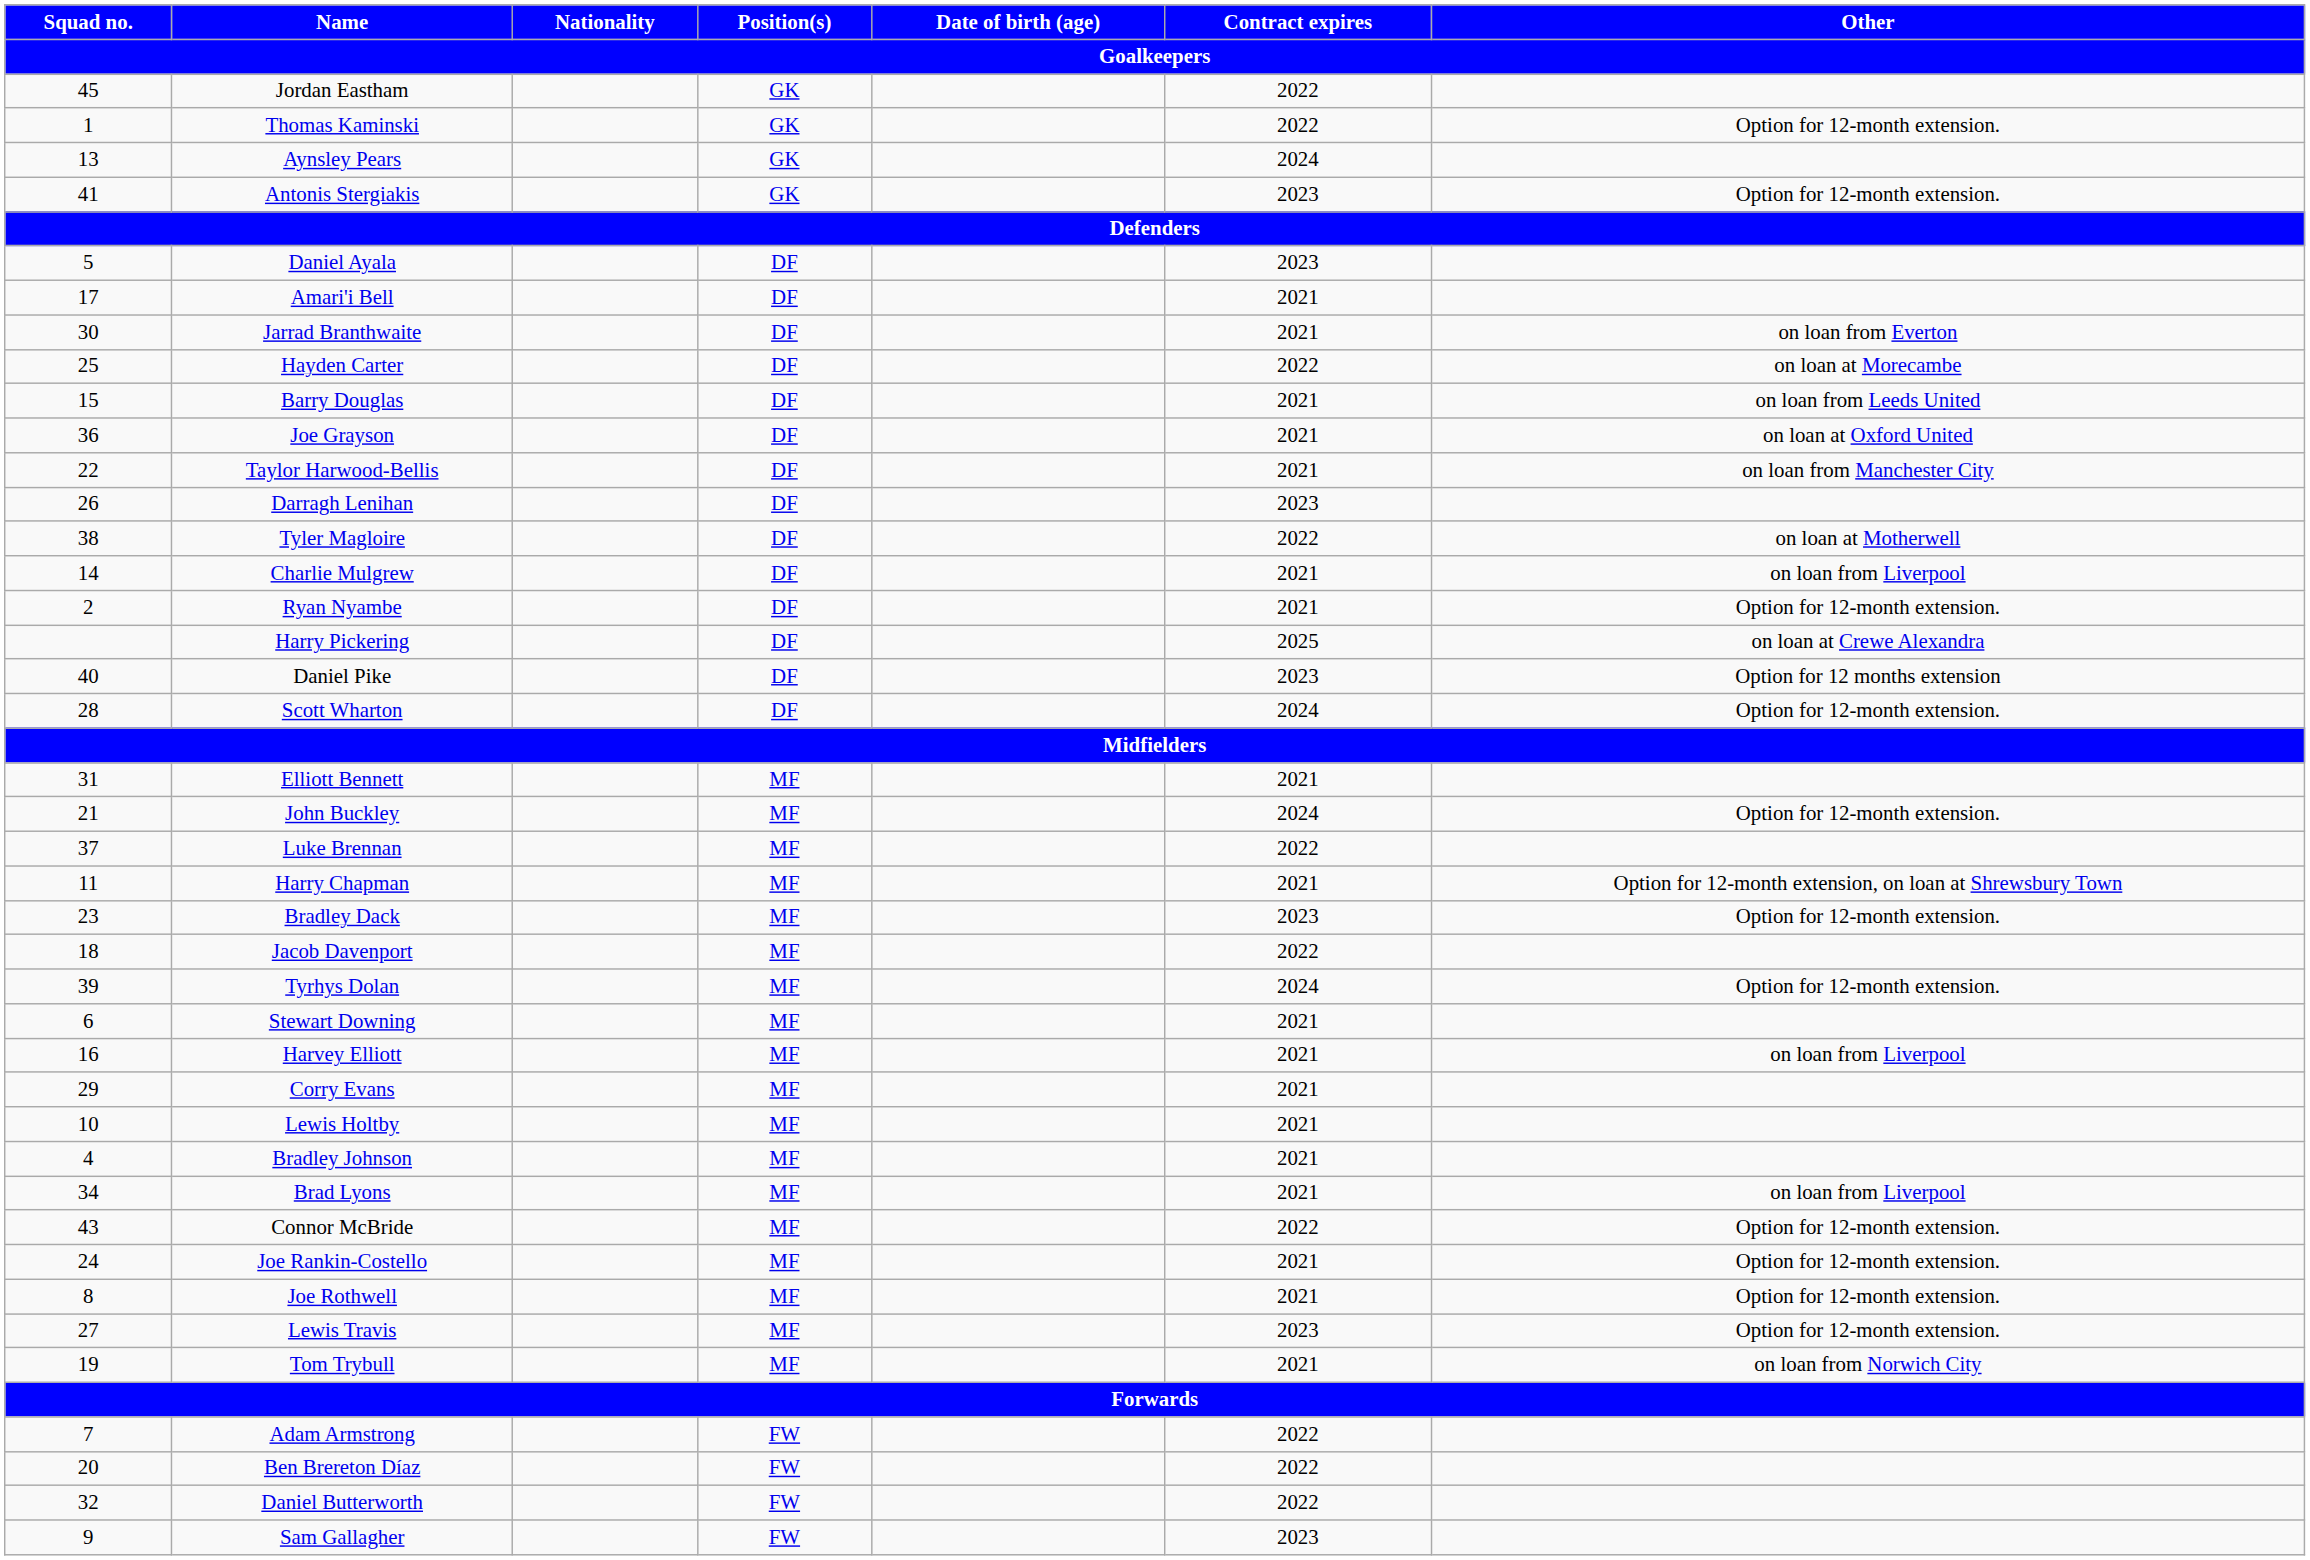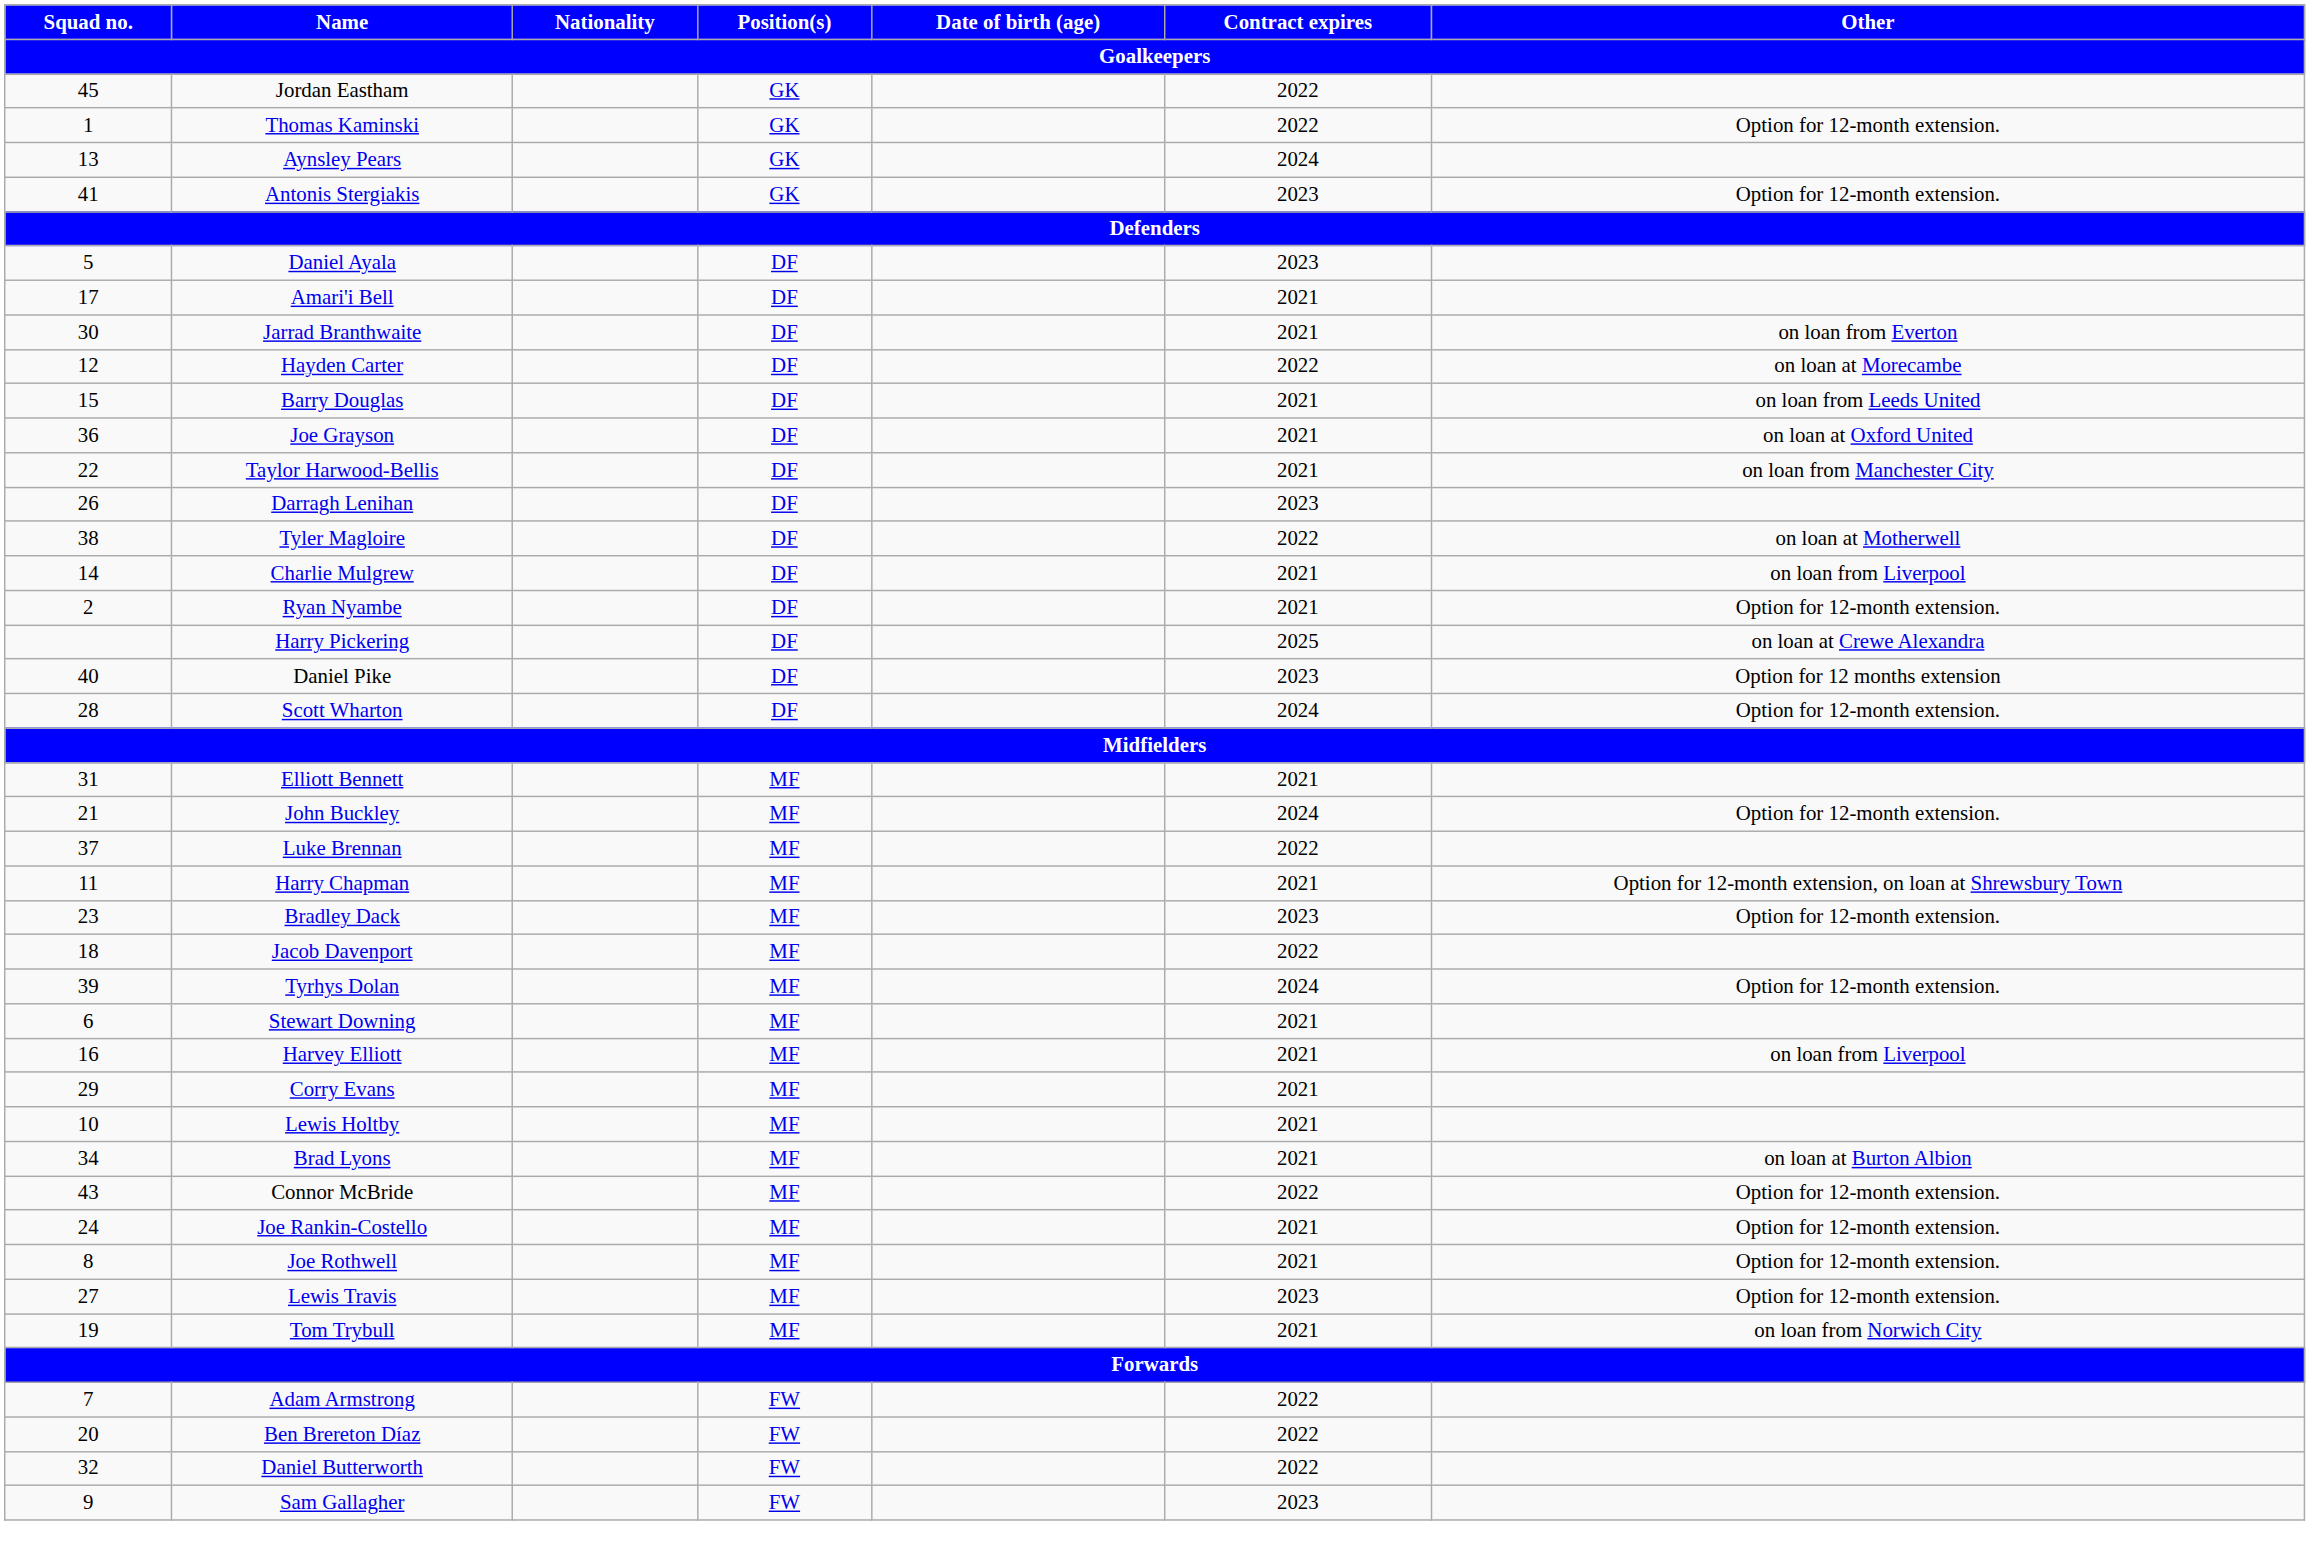Hayden Carter | Squad no.: 25 -> 12
- row: 4 | Bradley Johnson | MF | 2021
Brad Lyons | Other: on loan from Liverpool -> on loan at Burton Albion
